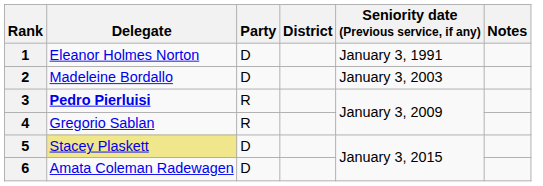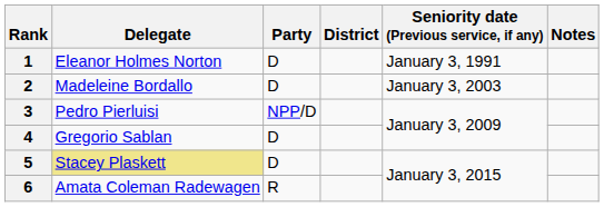3 | Delegate: bold -> normal
3 | Party: R -> NPP/D
4 | Party: R -> D
6 | Party: D -> R
